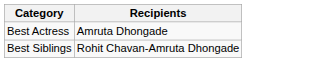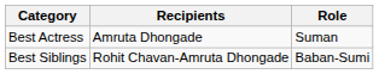+ column: Role | Suman | Baban-Sumi
